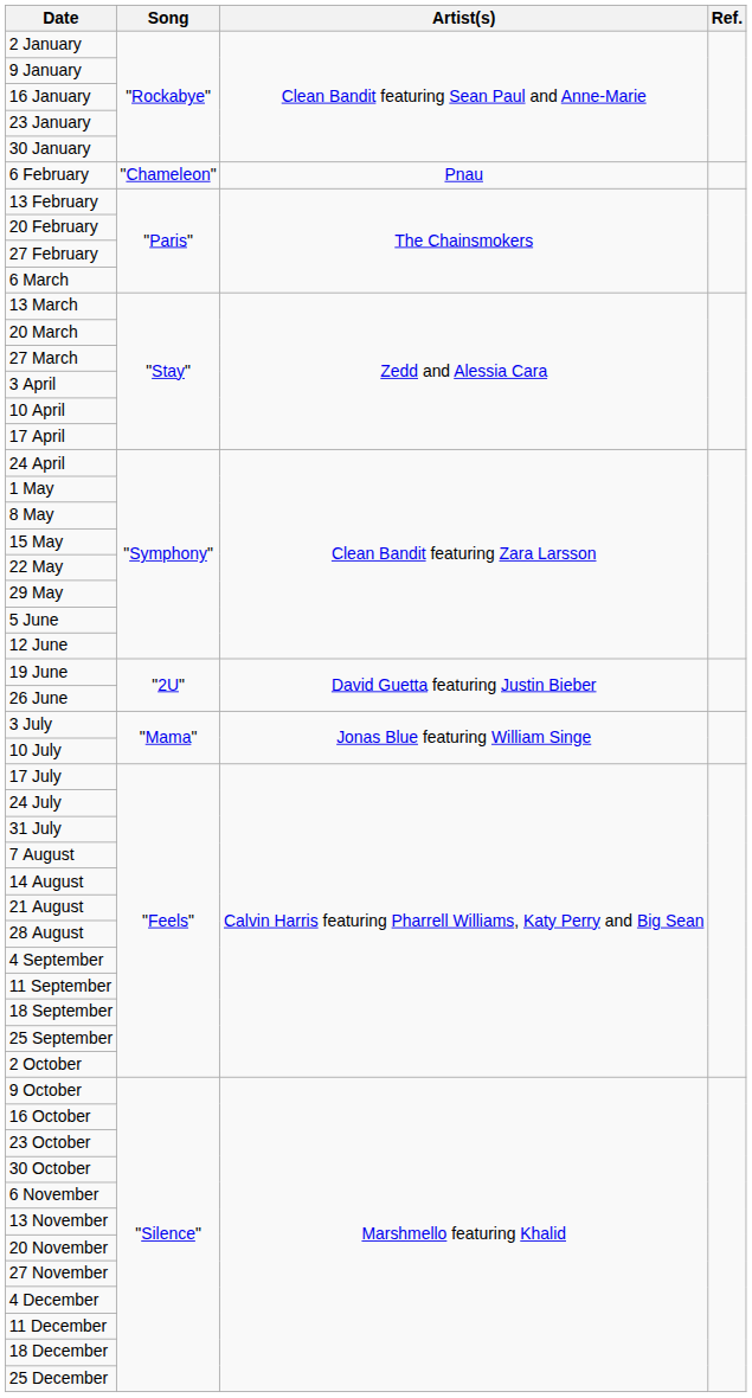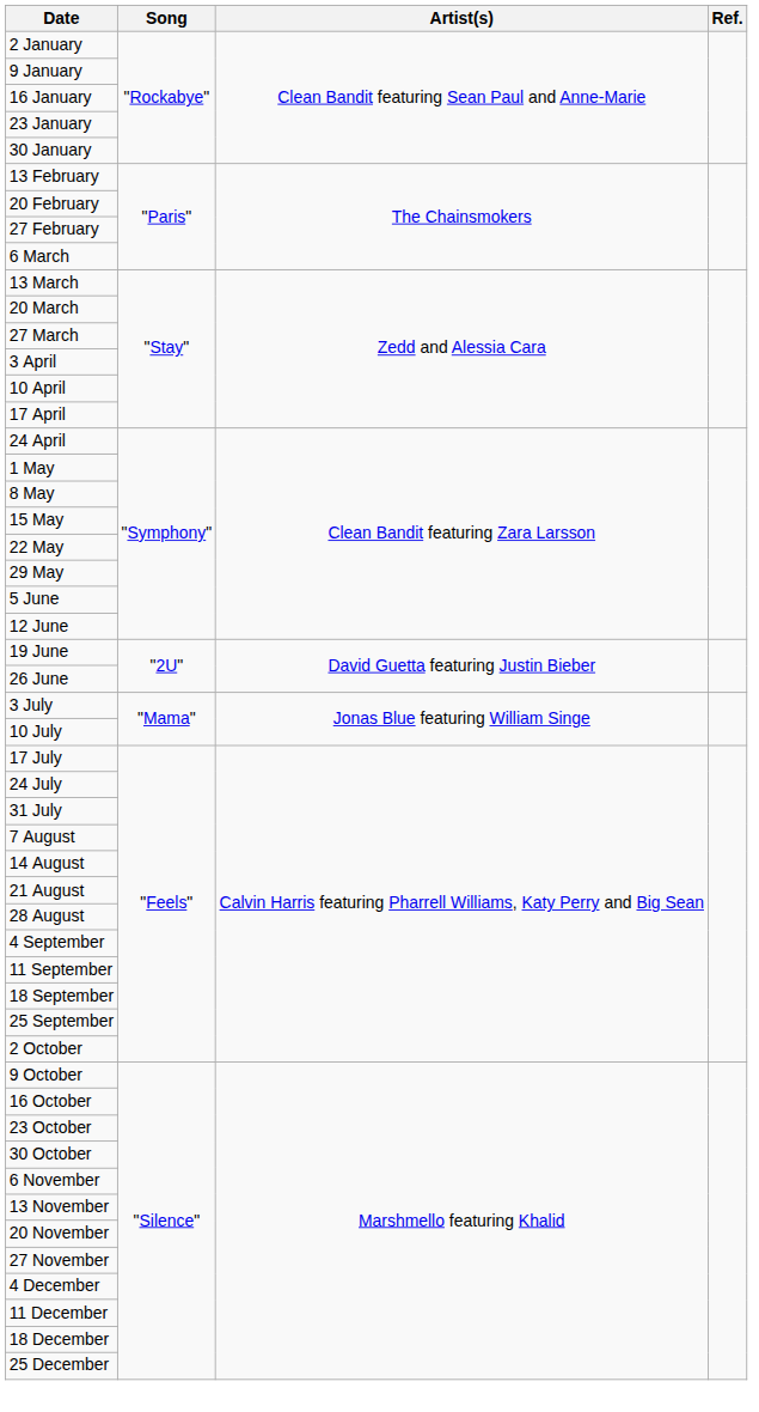- row: 6 February | "Chameleon" | Pnau
